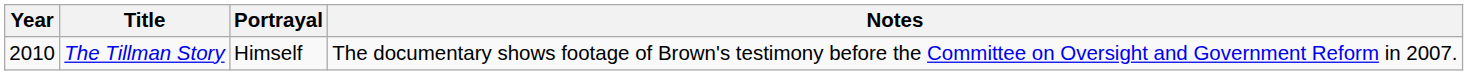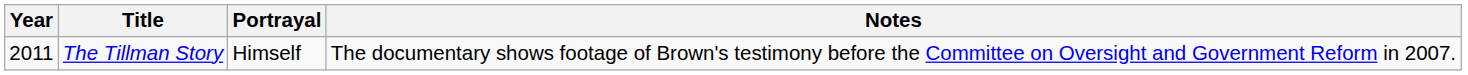The Tillman Story | Year: 2010 -> 2011
